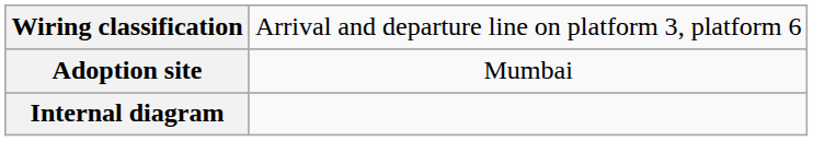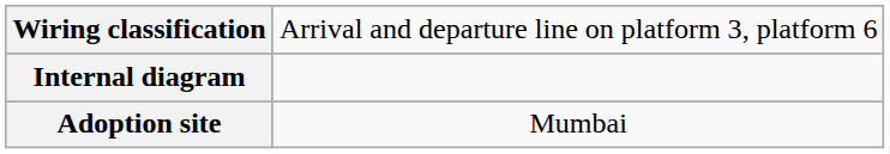rows swapped: Internal diagram <-> Adoption site
